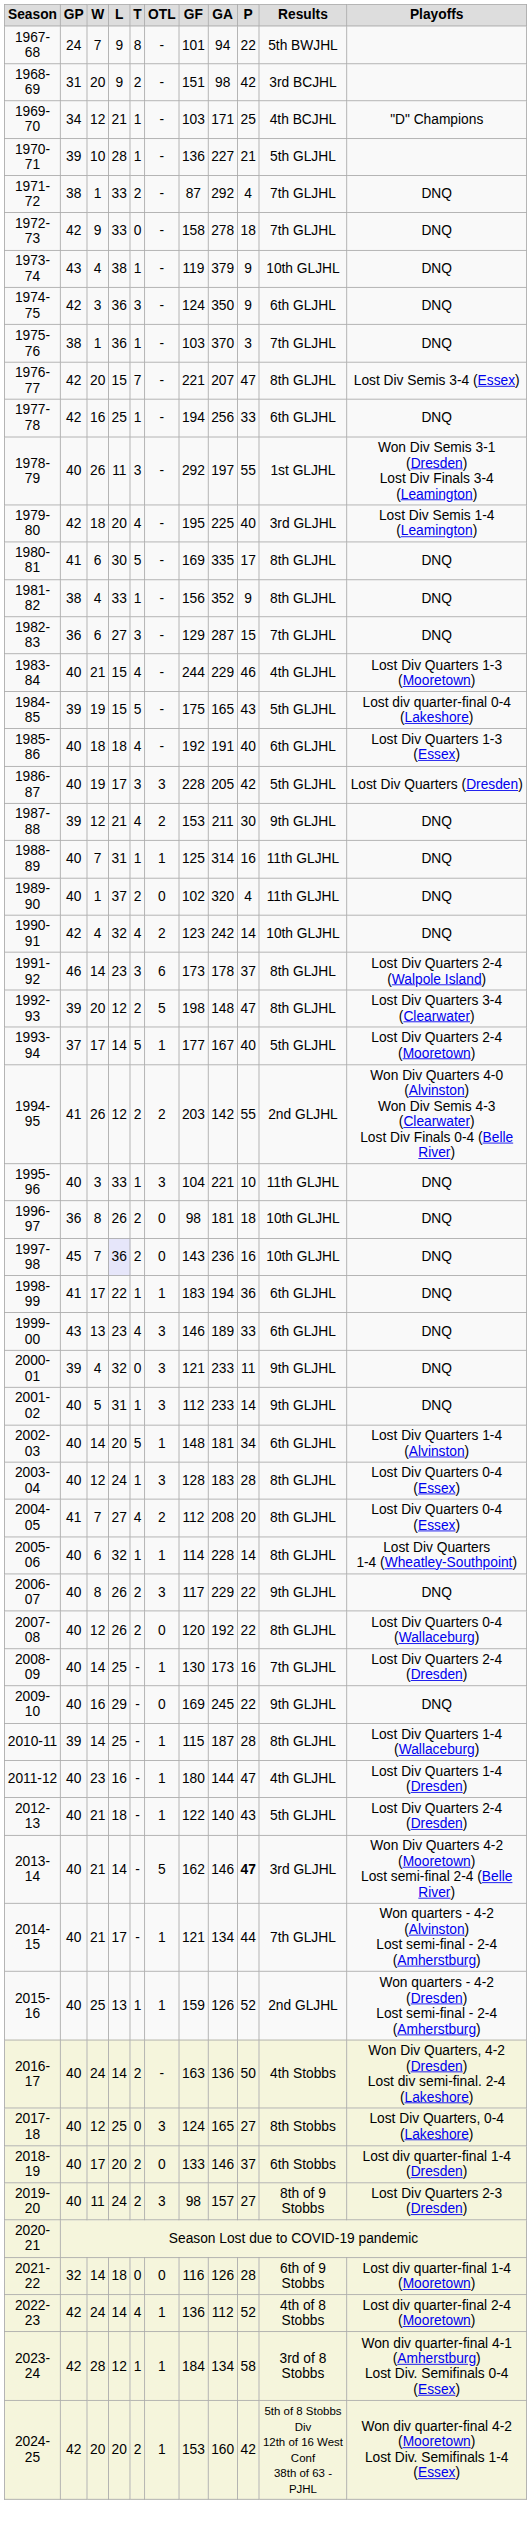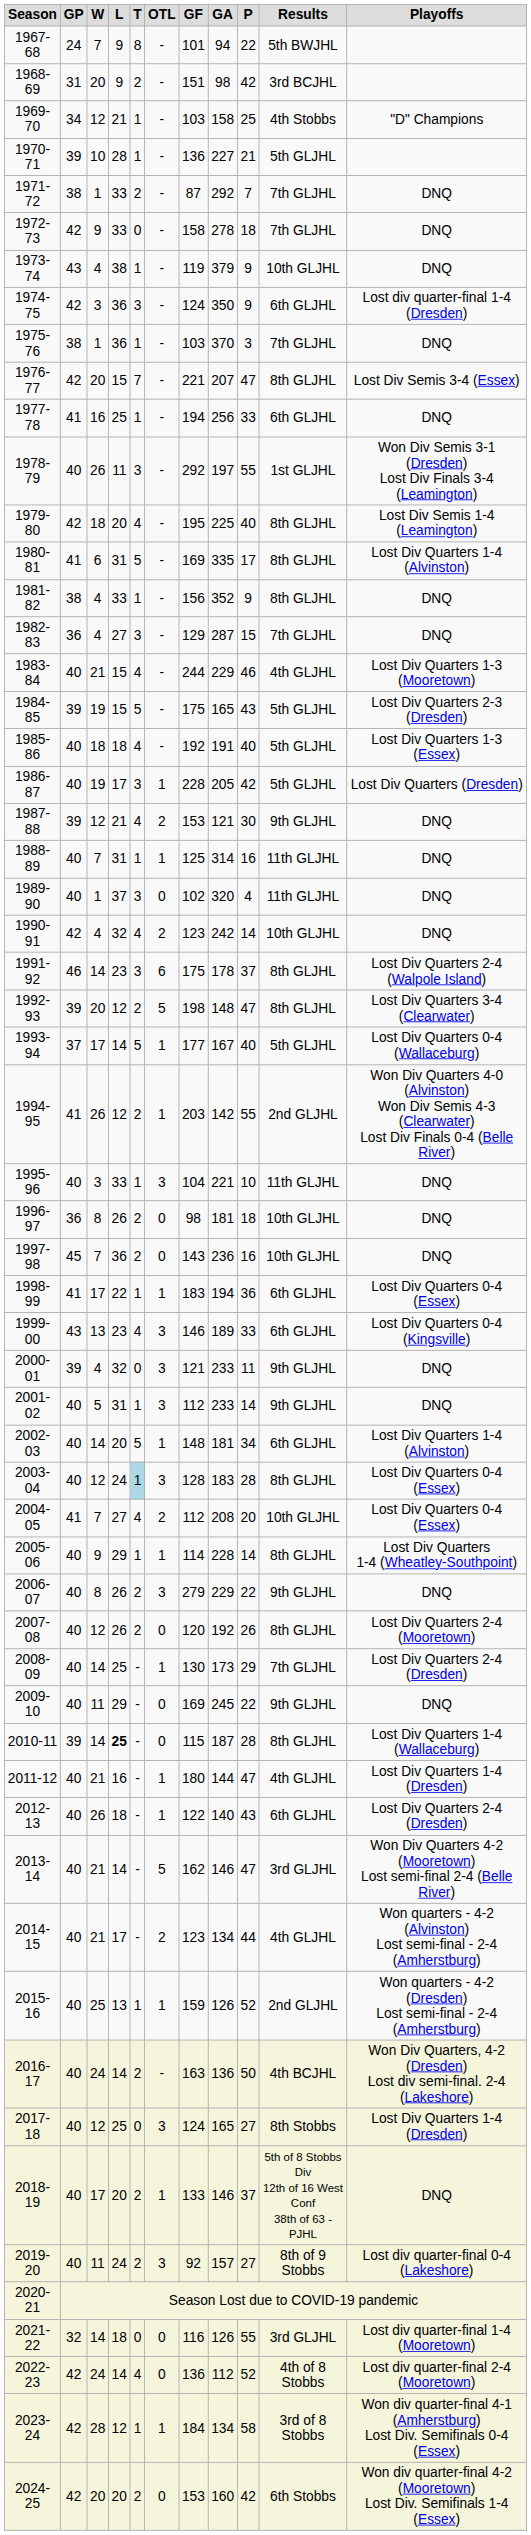1969-70 | GA: 171 -> 158
1969-70 | Results: 4th BCJHL -> 4th Stobbs
1971-72 | P: 4 -> 7
1974-75 | Playoffs: DNQ -> Lost div quarter-final 1-4 (Dresden)
1977-78 | GP: 42 -> 41
1979-80 | Results: 3rd GLJHL -> 8th GLJHL
1980-81 | L: 30 -> 31
1980-81 | Playoffs: DNQ -> Lost Div Quarters 1-4 (Alvinston)
1982-83 | W: 6 -> 4
1984-85 | Playoffs: Lost div quarter-final 0-4 (Lakeshore) -> Lost Div Quarters 2-3 (Dresden)
1985-86 | Results: 6th GLJHL -> 5th GLJHL
1986-87 | OTL: 3 -> 1
1987-88 | GA: 211 -> 121
1989-90 | T: 2 -> 3
1991-92 | GF: 173 -> 175
1993-94 | Playoffs: Lost Div Quarters 2-4 (Mooretown) -> Lost Div Quarters 0-4 (Wallaceburg)
1994-95 | OTL: 2 -> 1
1997-98 | L: lavender background -> no background
1998-99 | Playoffs: DNQ -> Lost Div Quarters 0-4 (Essex)
1999-00 | Playoffs: DNQ -> Lost Div Quarters 0-4 (Kingsville)
2003-04 | T: no background -> lightblue background
2004-05 | Results: 8th GLJHL -> 10th GLJHL
2005-06 | W: 6 -> 9
2005-06 | L: 32 -> 29
2006-07 | GF: 117 -> 279
2007-08 | P: 22 -> 26
2007-08 | Playoffs: Lost Div Quarters 0-4 (Wallaceburg) -> Lost Div Quarters 2-4 (Mooretown)
2008-09 | P: 16 -> 29
2009-10 | W: 16 -> 11
2010-11 | L: normal -> bold
2010-11 | OTL: 1 -> 0
2011-12 | W: 23 -> 21
2012-13 | W: 21 -> 26
2012-13 | Results: 5th GLJHL -> 6th GLJHL
2013-14 | P: bold -> normal
2014-15 | OTL: 1 -> 2
2014-15 | GF: 121 -> 123
2014-15 | Results: 7th GLJHL -> 4th GLJHL
2016-17 | Results: 4th Stobbs -> 4th BCJHL
2017-18 | Playoffs: Lost Div Quarters, 0-4 (Lakeshore) -> Lost Div Quarters 1-4 (Dresden)
2018-19 | OTL: 0 -> 1
2018-19 | Results: 6th Stobbs -> 5th of 8 Stobbs Div 12th of 16 West Conf 38th of 63 - PJHL
2018-19 | Playoffs: Lost div quarter-final 1-4 (Dresden) -> DNQ
2019-20 | GF: 98 -> 92
2019-20 | Playoffs: Lost Div Quarters 2-3 (Dresden) -> Lost div quarter-final 0-4 (Lakeshore)
2021-22 | P: 28 -> 55
2021-22 | Results: 6th of 9 Stobbs -> 3rd GLJHL
2022-23 | OTL: 1 -> 0
2024-25 | OTL: 1 -> 0
2024-25 | Results: 5th of 8 Stobbs Div 12th of 16 West Conf 38th of 63 - PJHL -> 6th Stobbs
